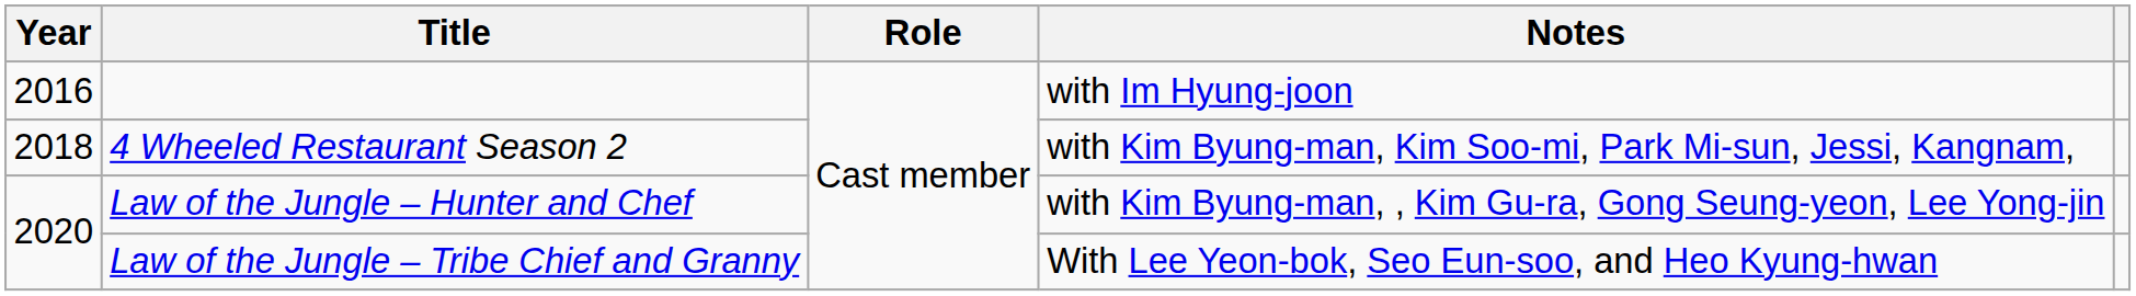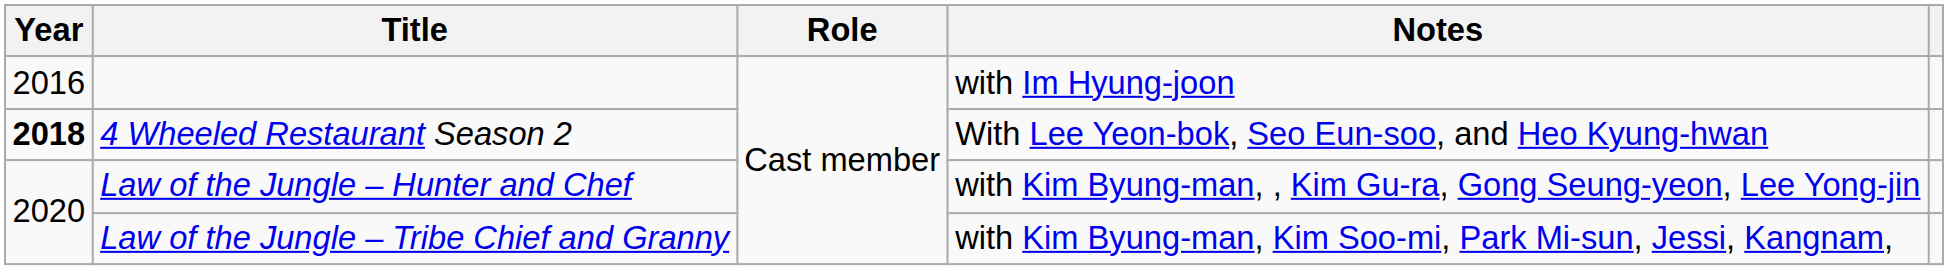4 Wheeled Restaurant Season 2 | Year: normal -> bold
4 Wheeled Restaurant Season 2 | Notes: with Kim Byung-man, Kim Soo-mi, Park Mi-sun, Jessi, Kangnam, -> With Lee Yeon-bok, Seo Eun-soo, and Heo Kyung-hwan
Law of the Jungle – Tribe Chief and Granny | Notes: With Lee Yeon-bok, Seo Eun-soo, and Heo Kyung-hwan -> with Kim Byung-man, Kim Soo-mi, Park Mi-sun, Jessi, Kangnam,
